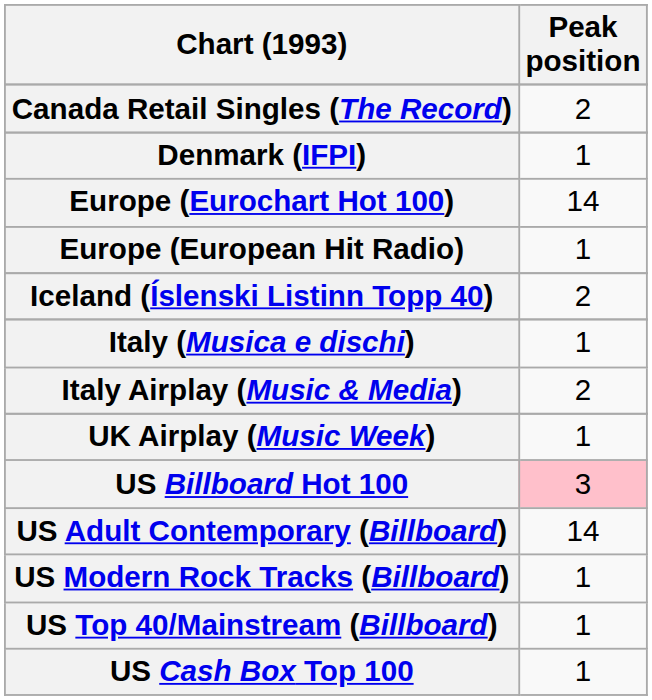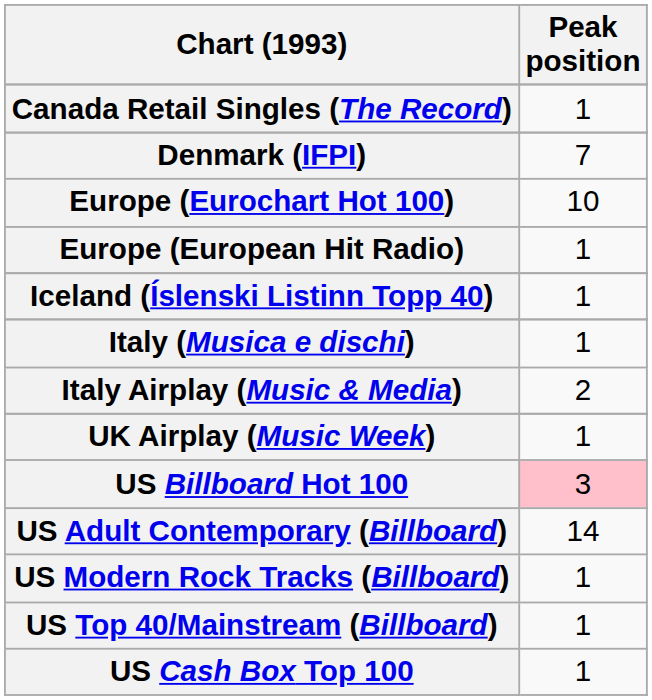Canada Retail Singles (The Record) | Peak position: 2 -> 1
Denmark (IFPI) | Peak position: 1 -> 7
Europe (Eurochart Hot 100) | Peak position: 14 -> 10
Iceland (Íslenski Listinn Topp 40) | Peak position: 2 -> 1
